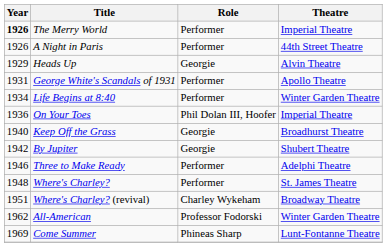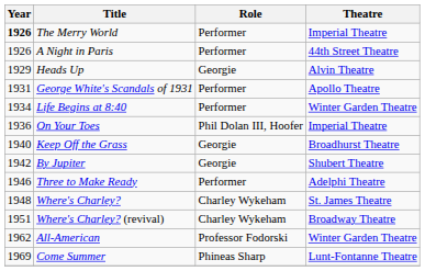Where's Charley? | Role: Performer -> Charley Wykeham
